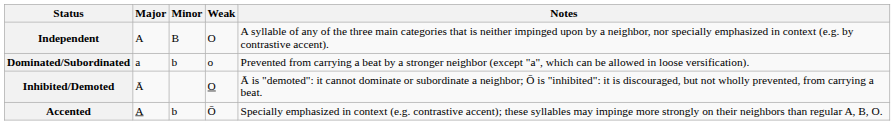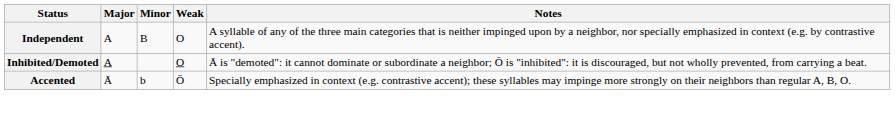- row: Dominated/Subordinated | a | b | o | Prevented from carrying a beat by a stronger neighbor (except "a", which can be allowed in loose versification).
Inhibited/Demoted | Major: Ā -> A
Accented | Major: A -> Ā
